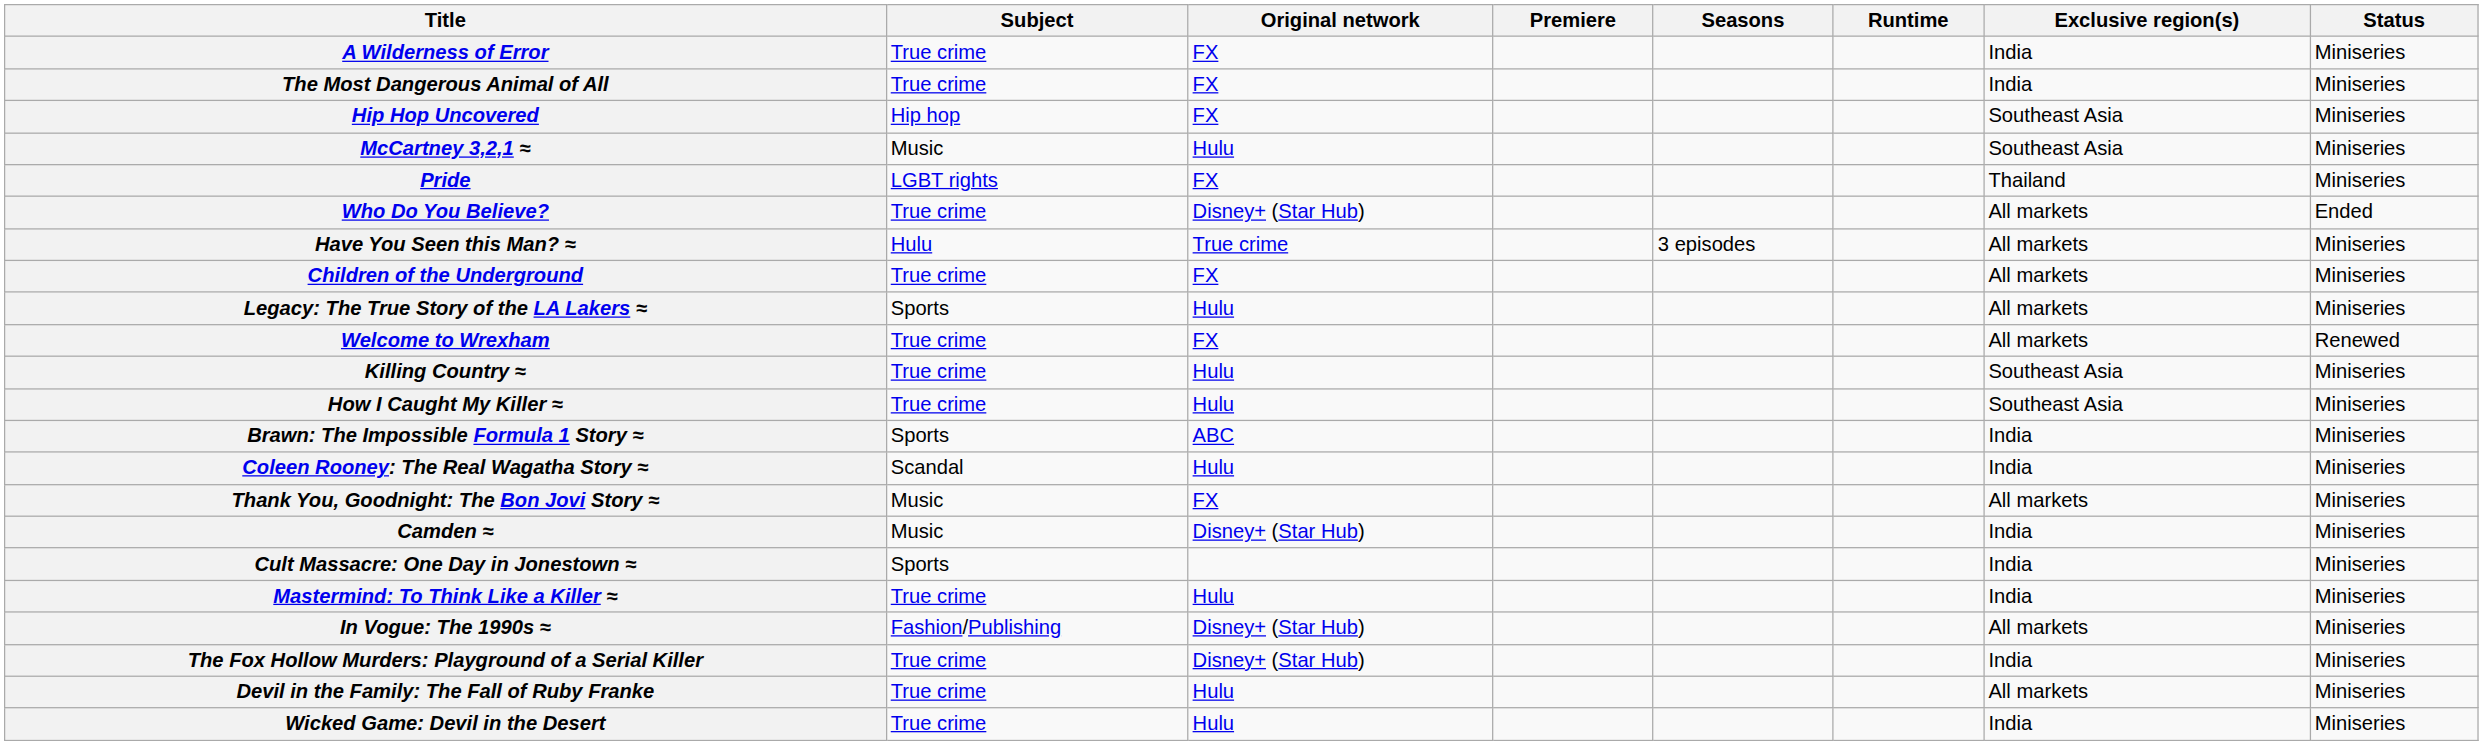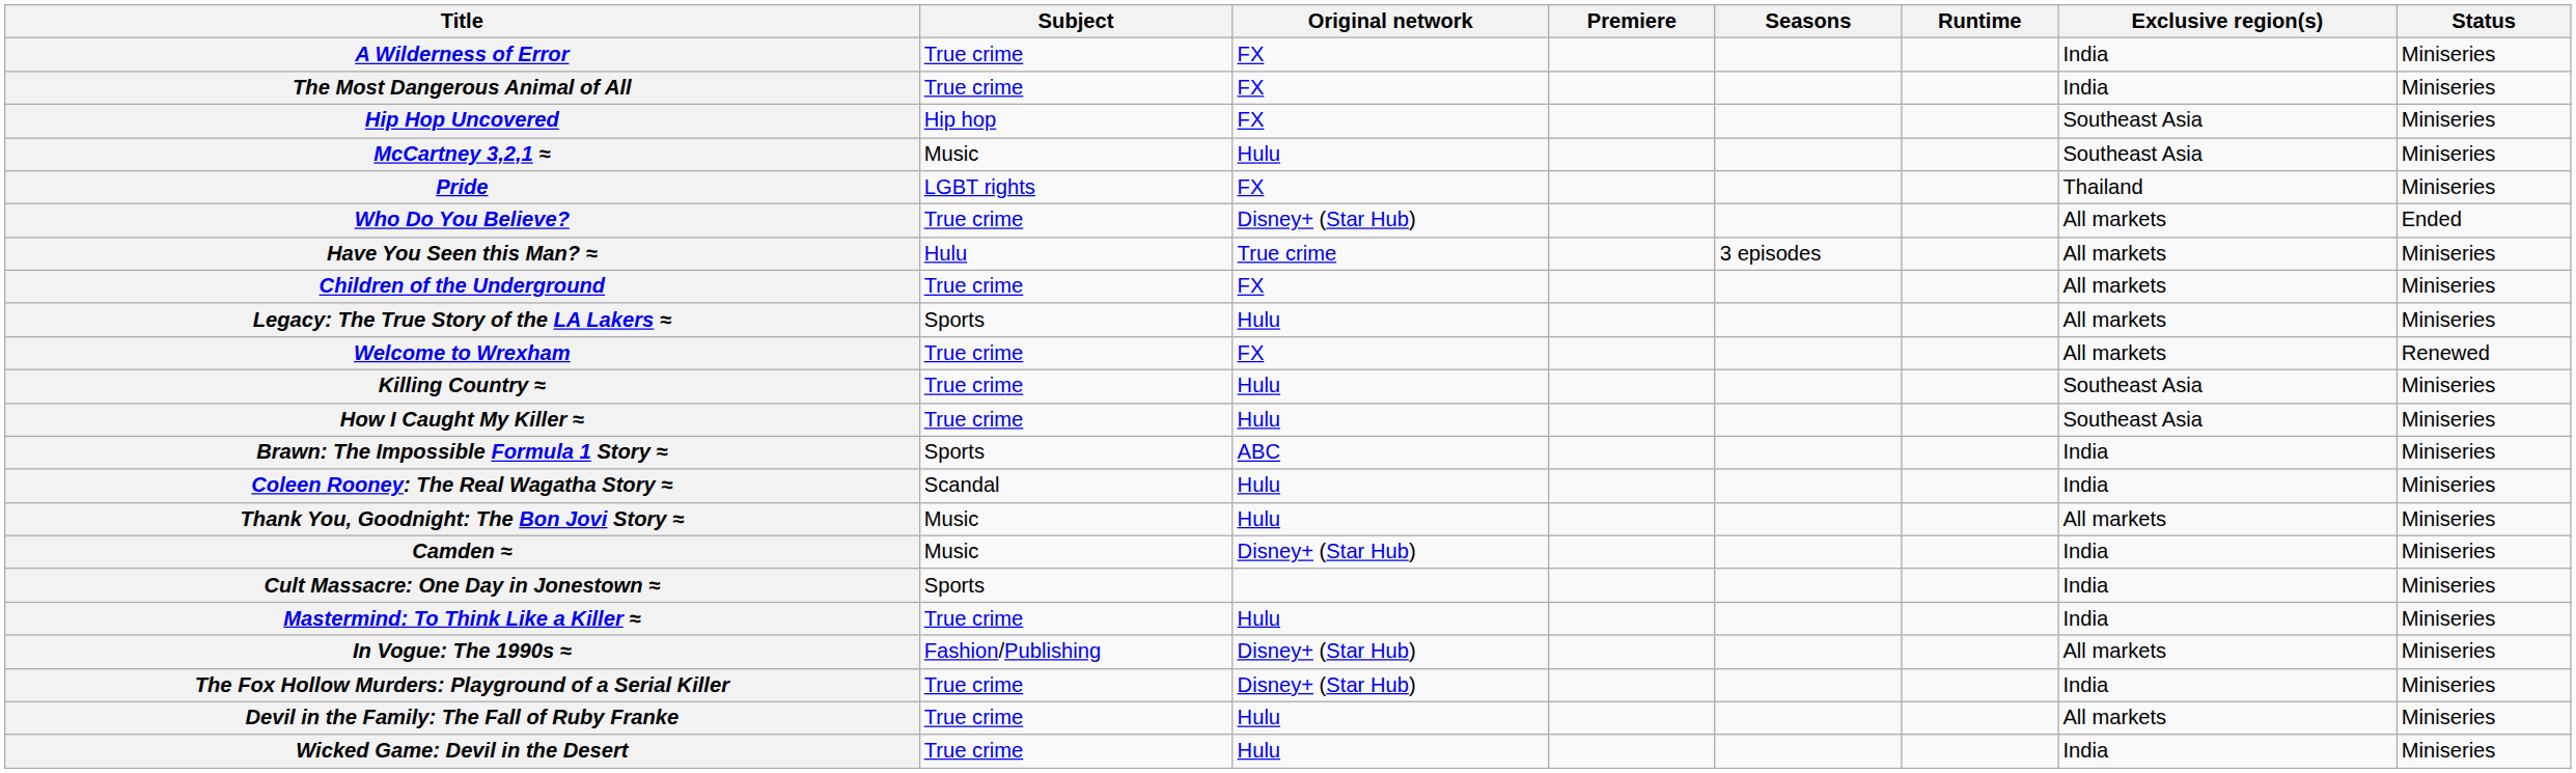Thank You, Goodnight: The Bon Jovi Story ≈ | Original network: FX -> Hulu
